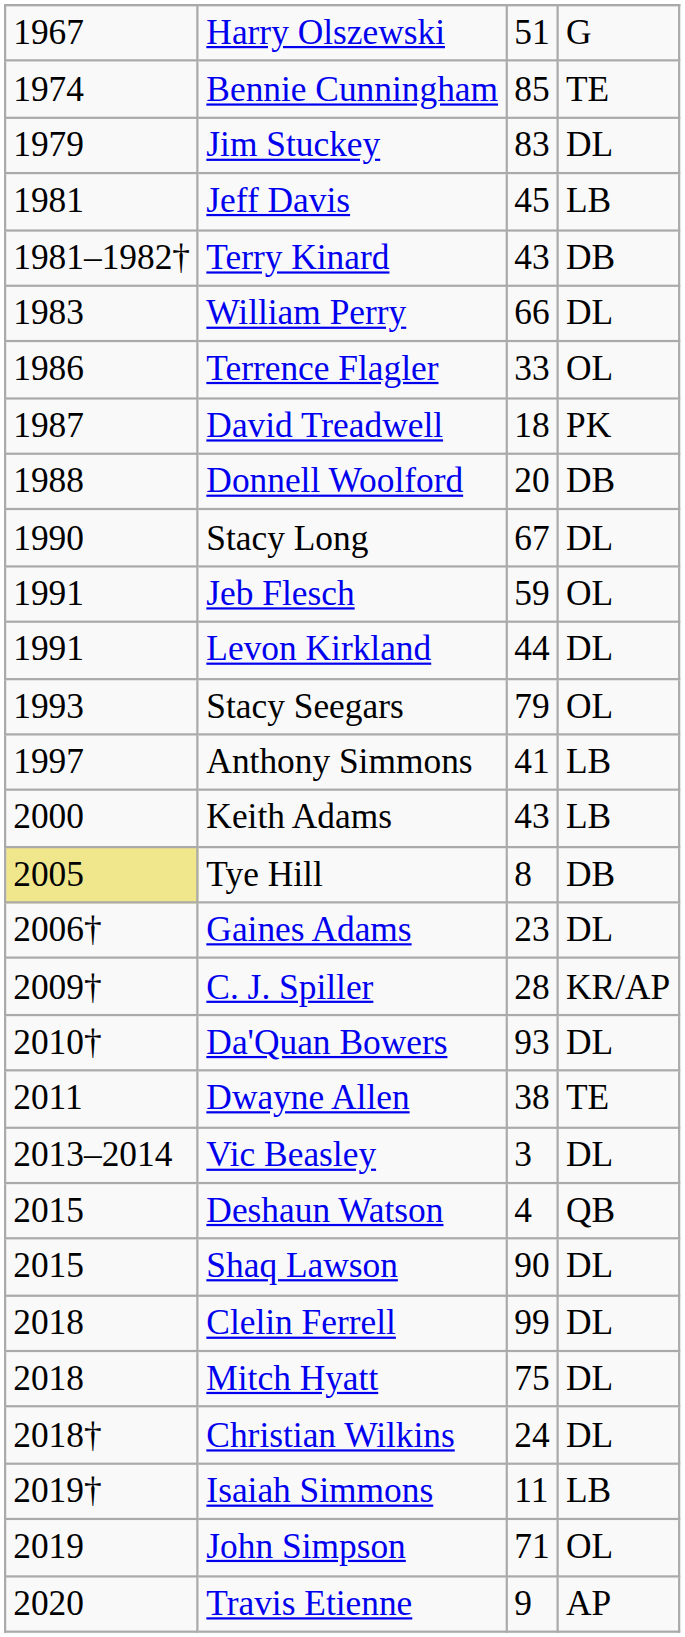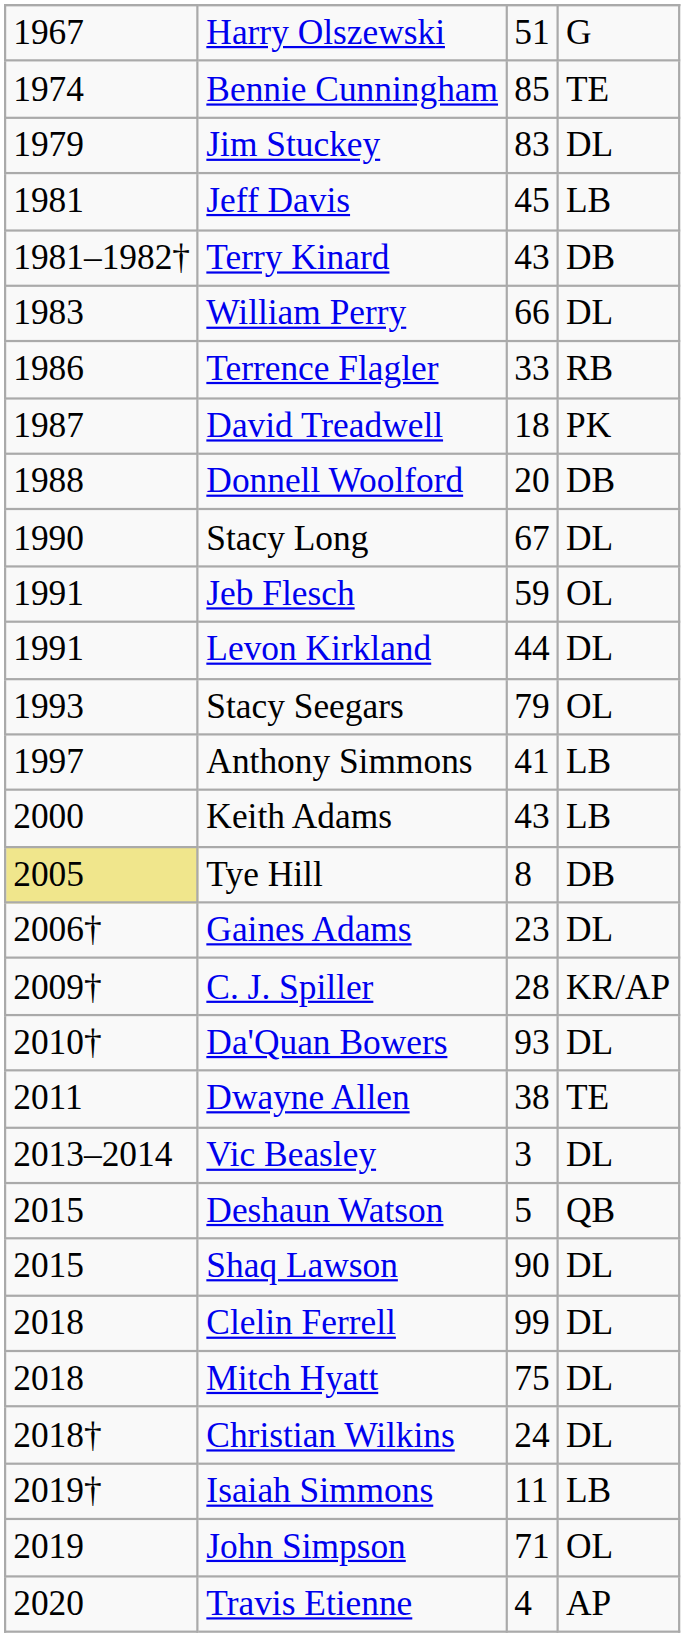Terrence Flagler | column 4: OL -> RB
Deshaun Watson | column 3: 4 -> 5
Travis Etienne | column 3: 9 -> 4
